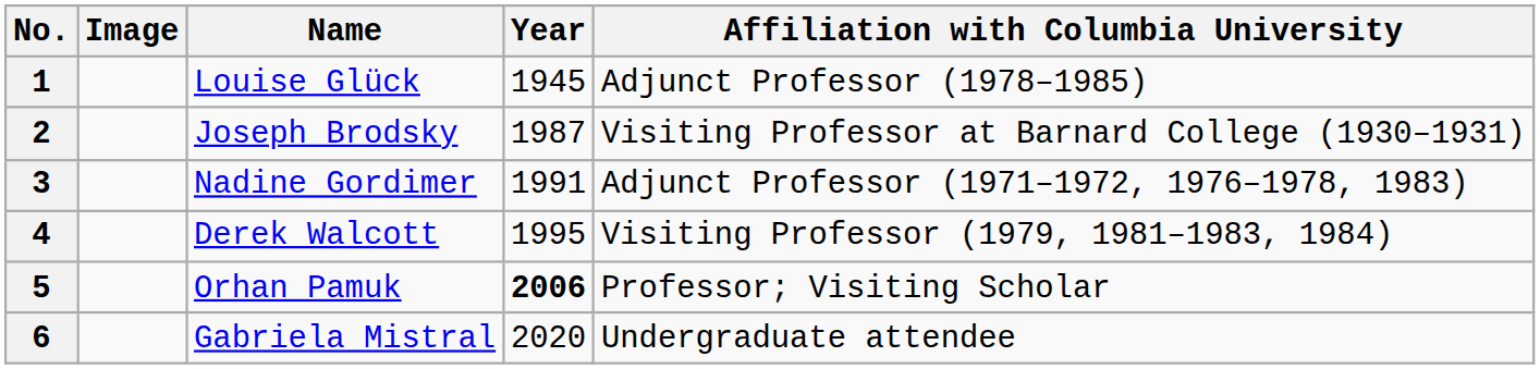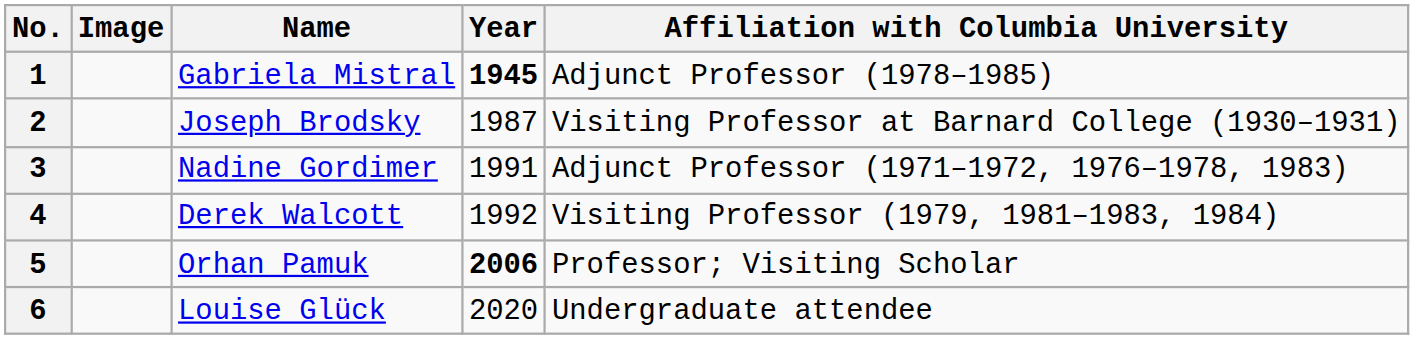1 | Name: Louise Glück -> Gabriela Mistral
1 | Year: normal -> bold
4 | Year: 1995 -> 1992
6 | Name: Gabriela Mistral -> Louise Glück
